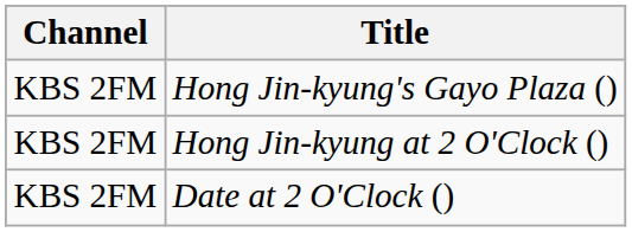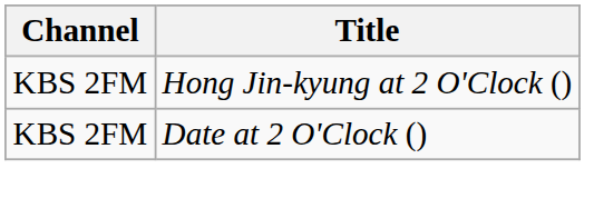- row: KBS 2FM | Hong Jin-kyung's Gayo Plaza ()
